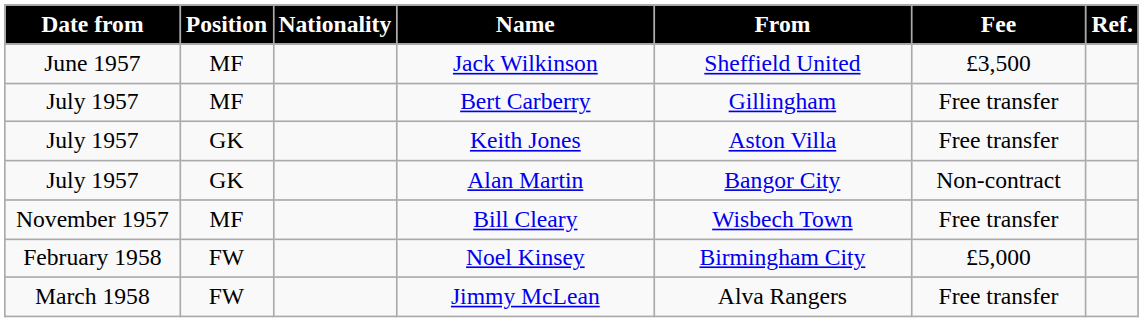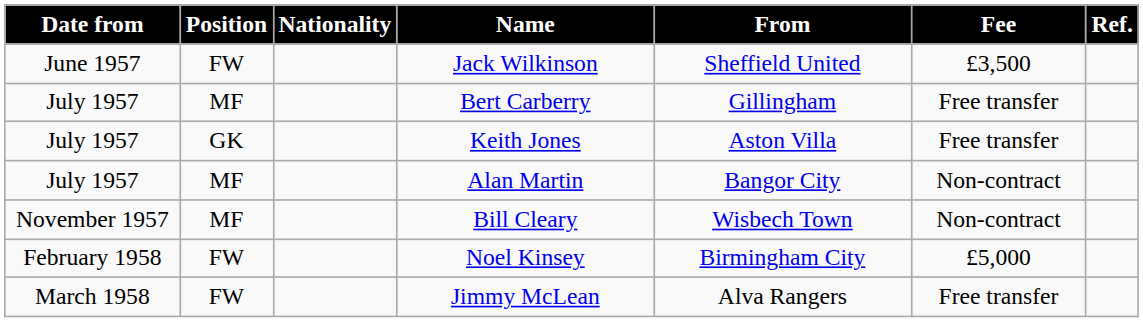Jack Wilkinson | Position: MF -> FW
Alan Martin | Position: GK -> MF
Bill Cleary | Fee: Free transfer -> Non-contract
